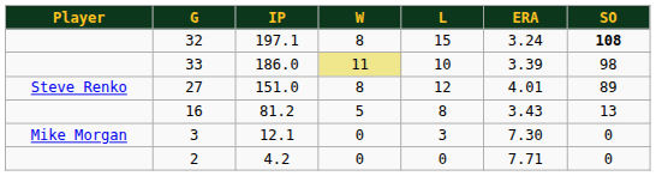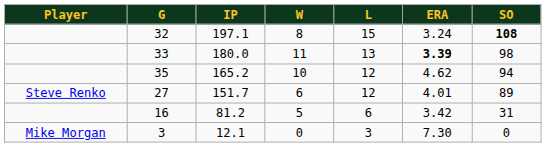33 | IP: 186.0 -> 180.0
33 | W: khaki background -> no background
33 | L: 10 -> 13
33 | ERA: normal -> bold
+ row: 35 | 165.2 | 10 | 12 | 4.62 | 94
27 | IP: 151.0 -> 151.7
27 | W: 8 -> 6
16 | L: 8 -> 6
16 | ERA: 3.43 -> 3.42
16 | SO: 13 -> 31
- row: 2 | 4.2 | 0 | 0 | 7.71 | 0
